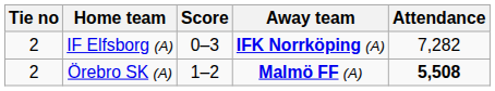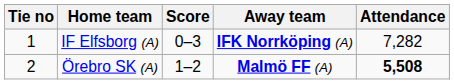IF Elfsborg (A) | Tie no: 2 -> 1
